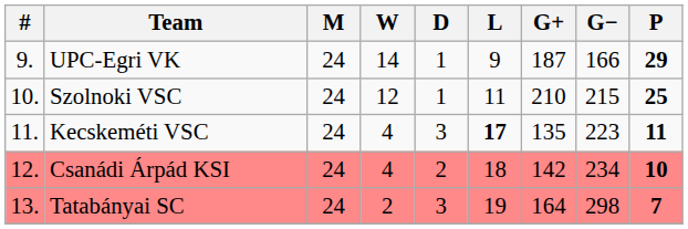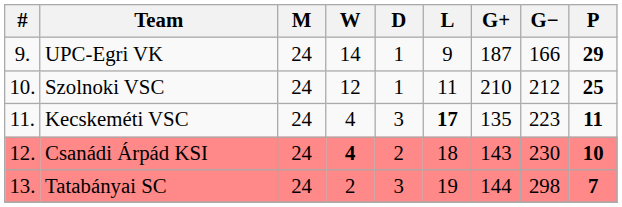Szolnoki VSC | G−: 215 -> 212
Csanádi Árpád KSI | W: normal -> bold
Csanádi Árpád KSI | G+: 142 -> 143
Csanádi Árpád KSI | G−: 234 -> 230
Tatabányai SC | G+: 164 -> 144
